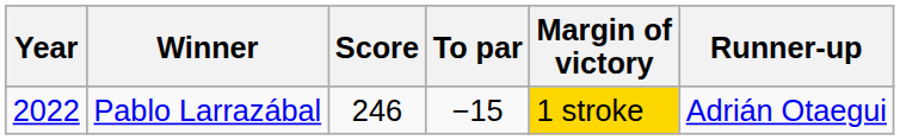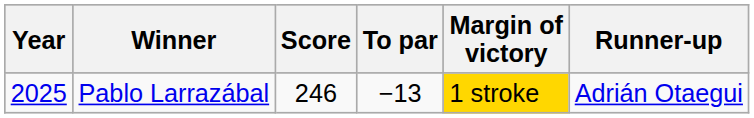Pablo Larrazábal | Year: 2022 -> 2025
Pablo Larrazábal | To par: −15 -> −13
